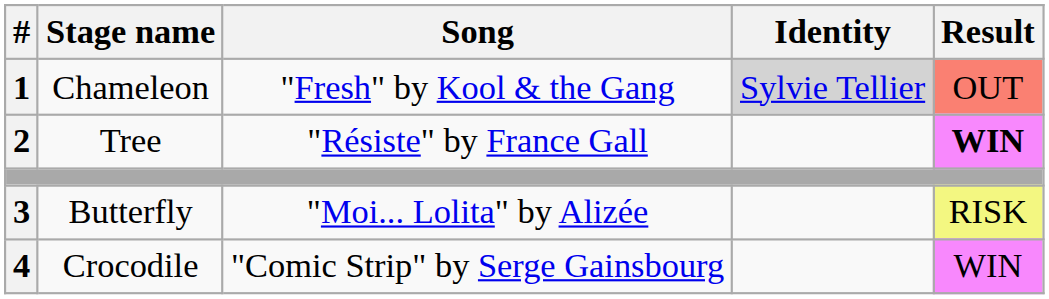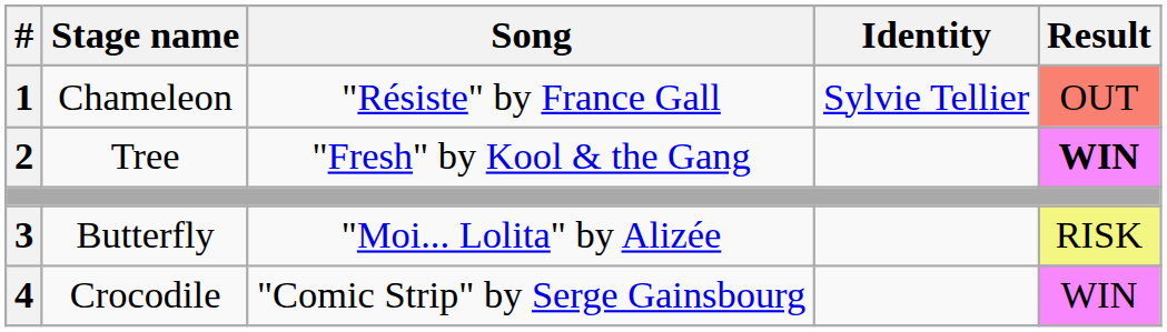Chameleon | Song: "Fresh" by Kool & the Gang -> "Résiste" by France Gall
Chameleon | Identity: lightgrey background -> no background
Tree | Song: "Résiste" by France Gall -> "Fresh" by Kool & the Gang
